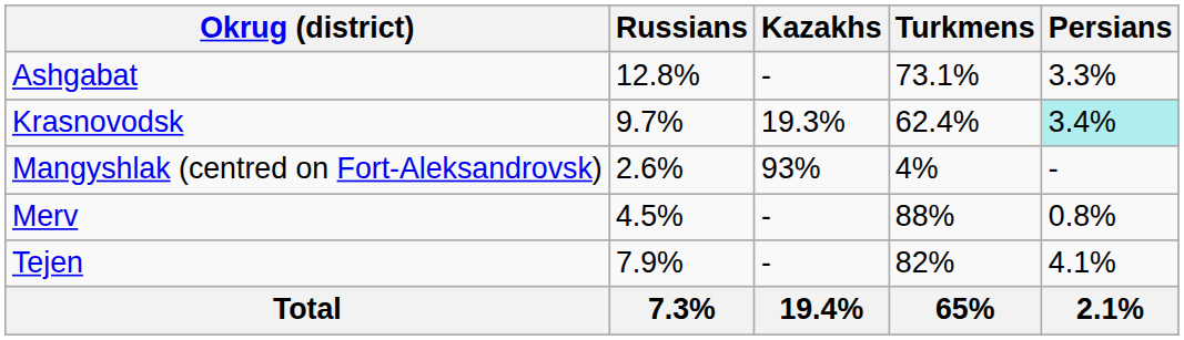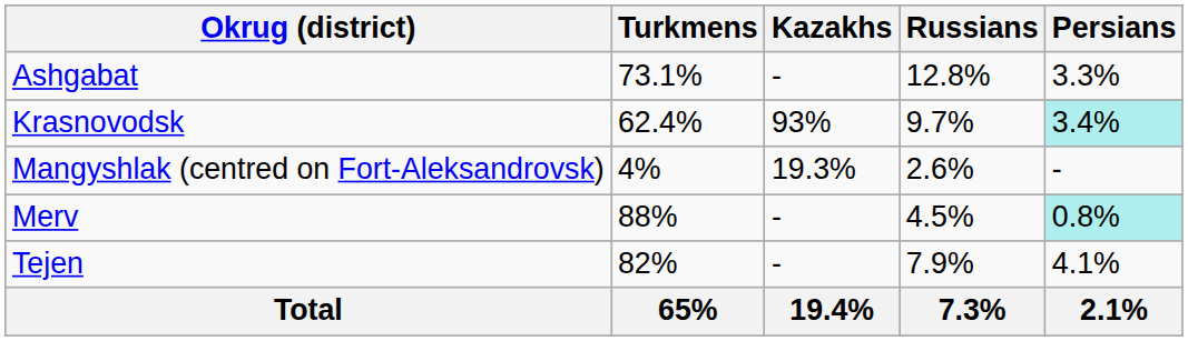columns swapped: Turkmens <-> Russians
Krasnovodsk | Kazakhs: 19.3% -> 93%
Mangyshlak (centred on Fort-Aleksandrovsk) | Kazakhs: 93% -> 19.3%
Merv | Persians: no background -> paleturquoise background
